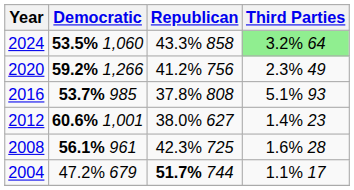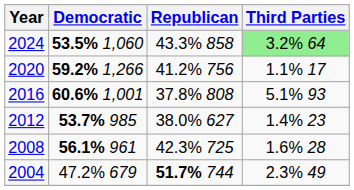2020 | Third Parties: 2.3% 49 -> 1.1% 17
2016 | Democratic: 53.7% 985 -> 60.6% 1,001
2012 | Democratic: 60.6% 1,001 -> 53.7% 985
2004 | Third Parties: 1.1% 17 -> 2.3% 49
